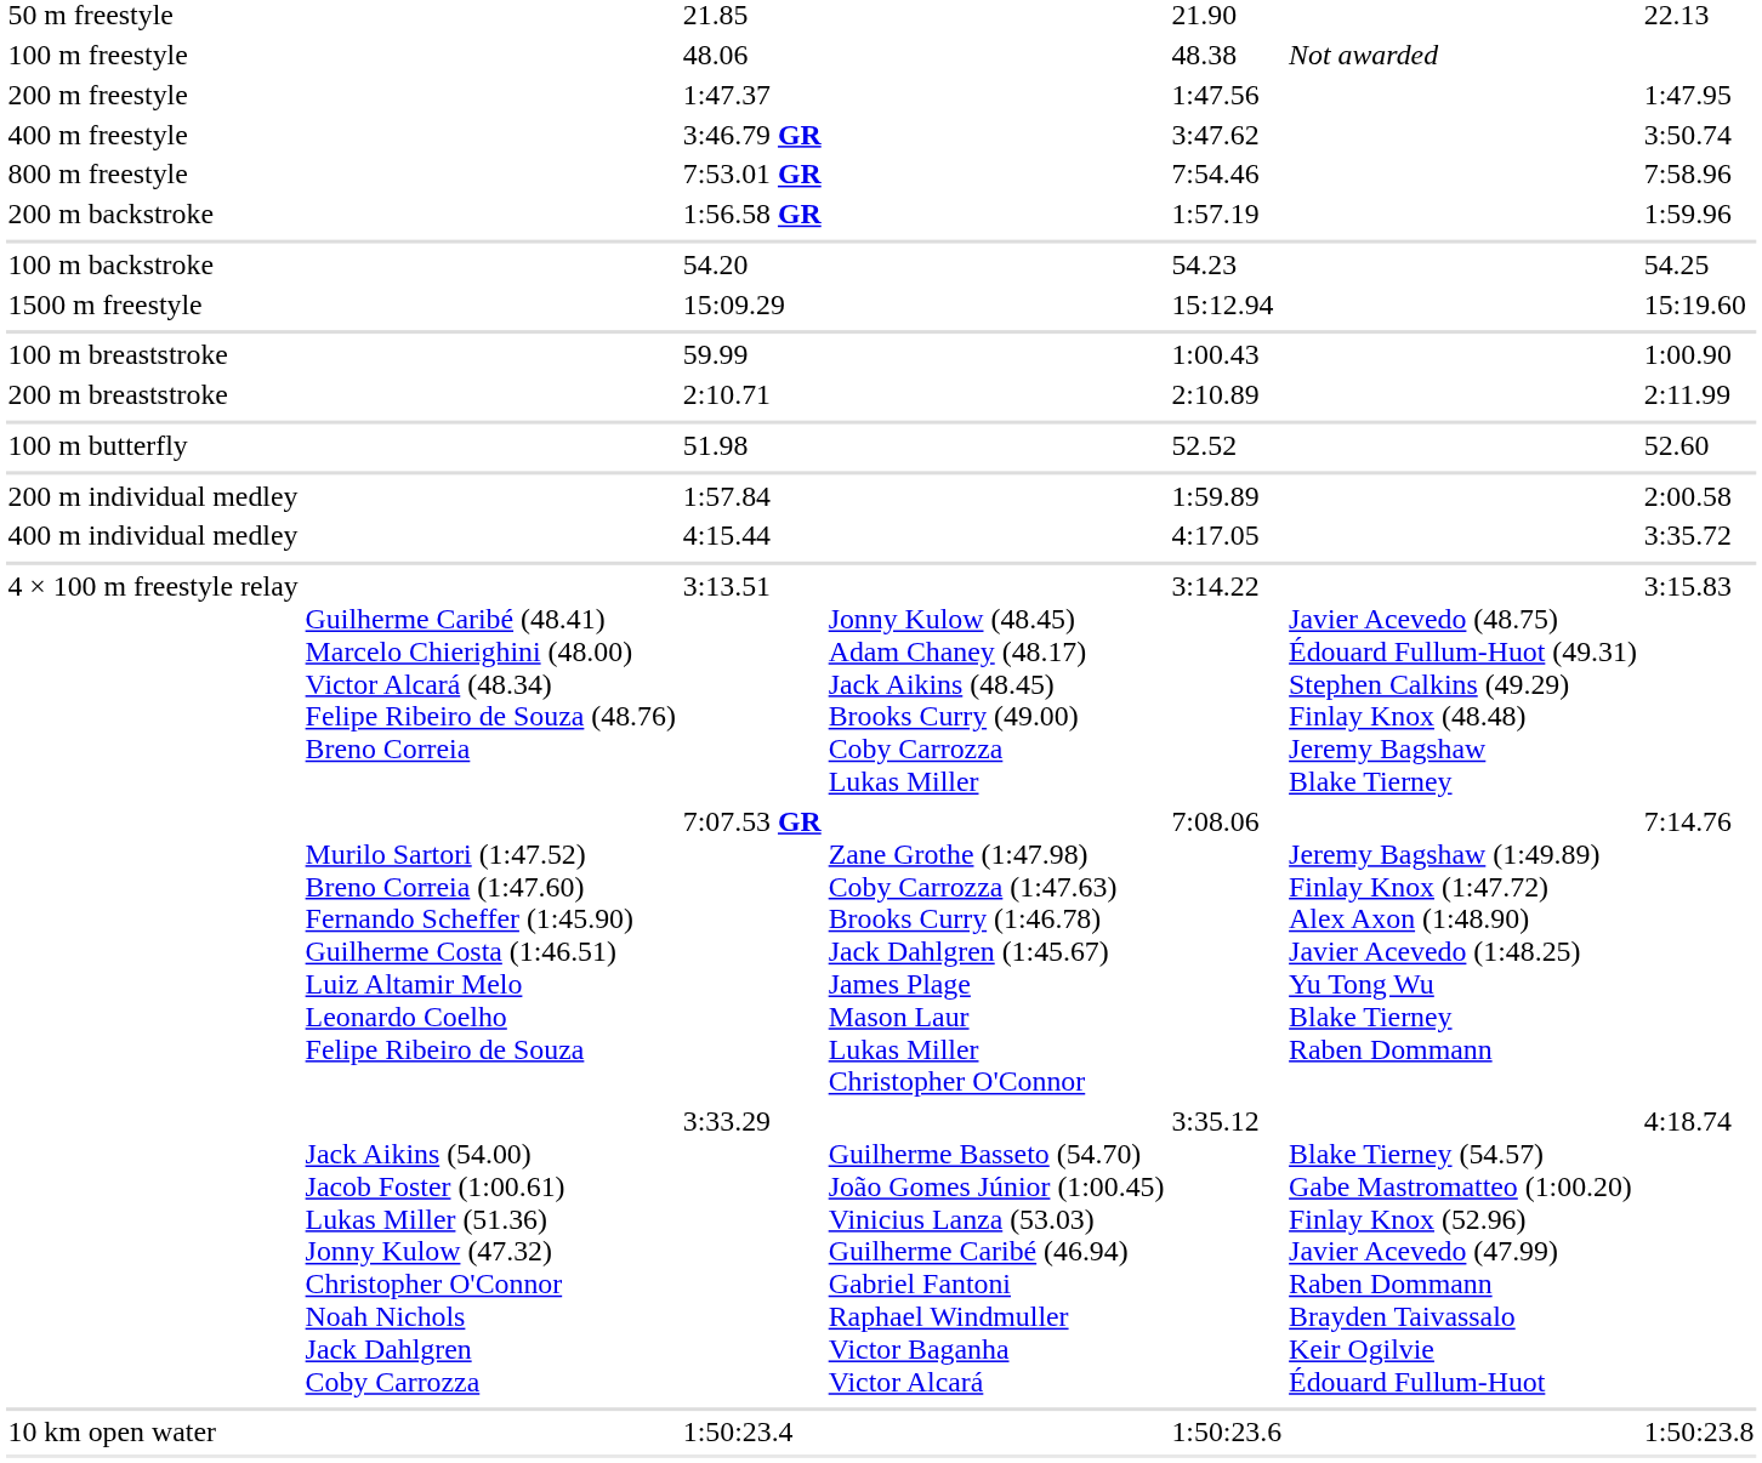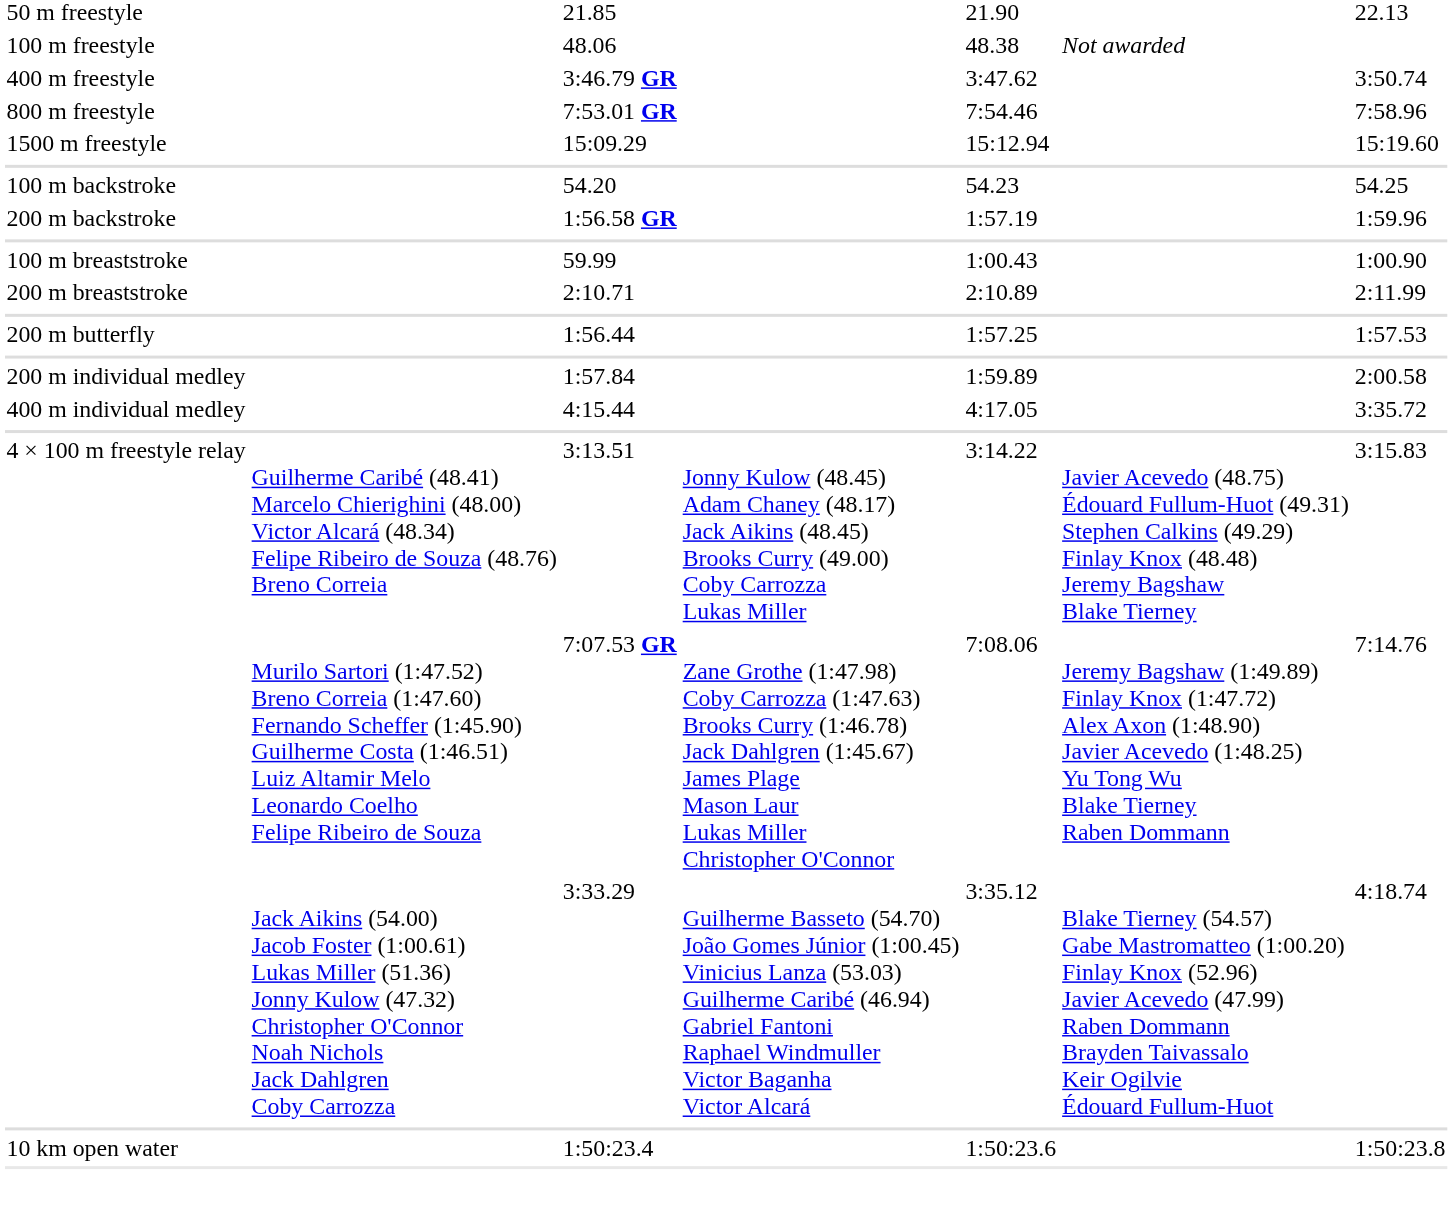- row: 200 m freestyle | 1:47.37 | 1:47.56 | 1:47.95
rows swapped: 15:09.29 <-> 1:56.58 GR
- row: 100 m butterfly | 51.98 | 52.52 | 52.60
+ row: 200 m butterfly | 1:56.44 | 1:57.25 | 1:57.53
